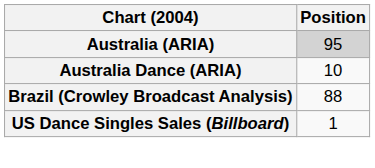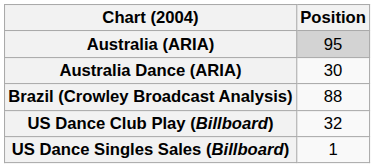Australia Dance (ARIA) | Position: 10 -> 30
+ row: US Dance Club Play (Billboard) | 32
